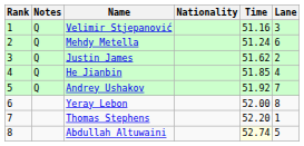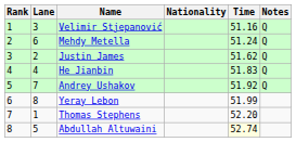columns swapped: Lane <-> Notes
He Jianbin | Time: 51.85 -> 51.83
Yeray Lebon | Time: 52.00 -> 51.99
